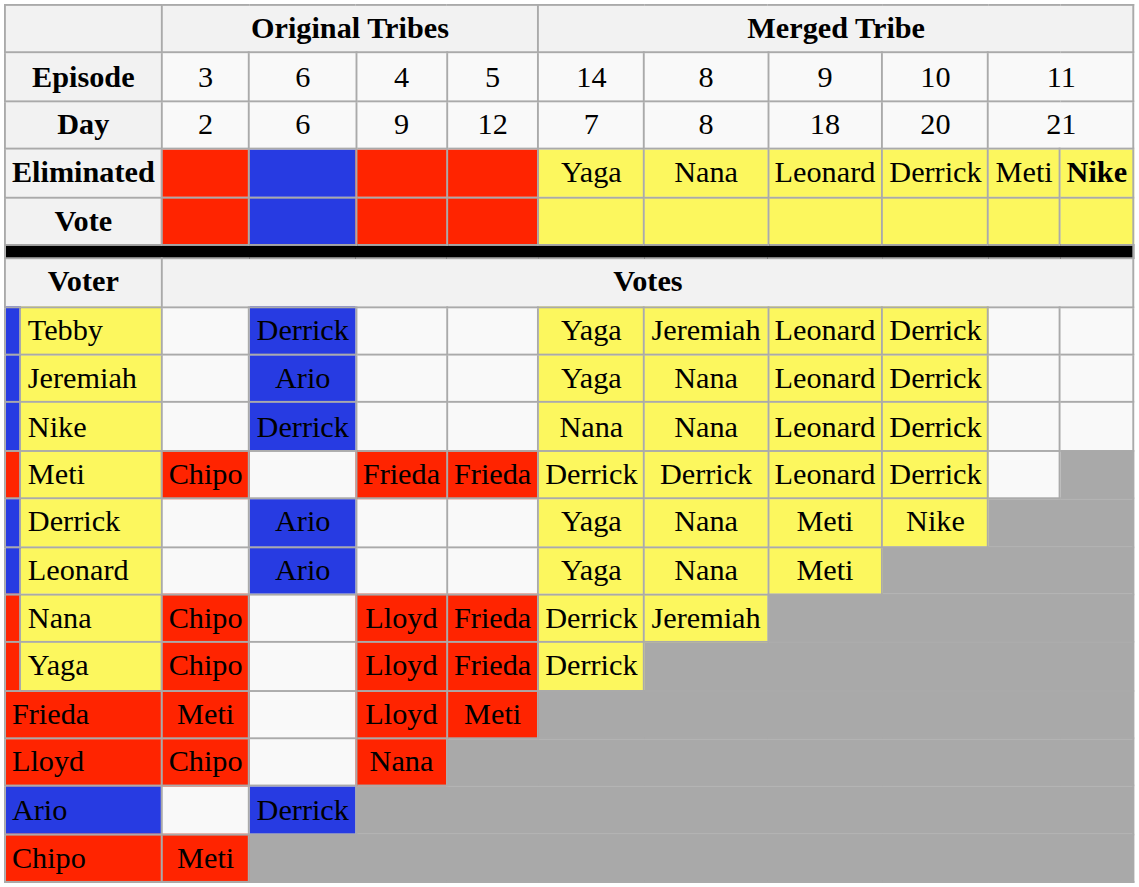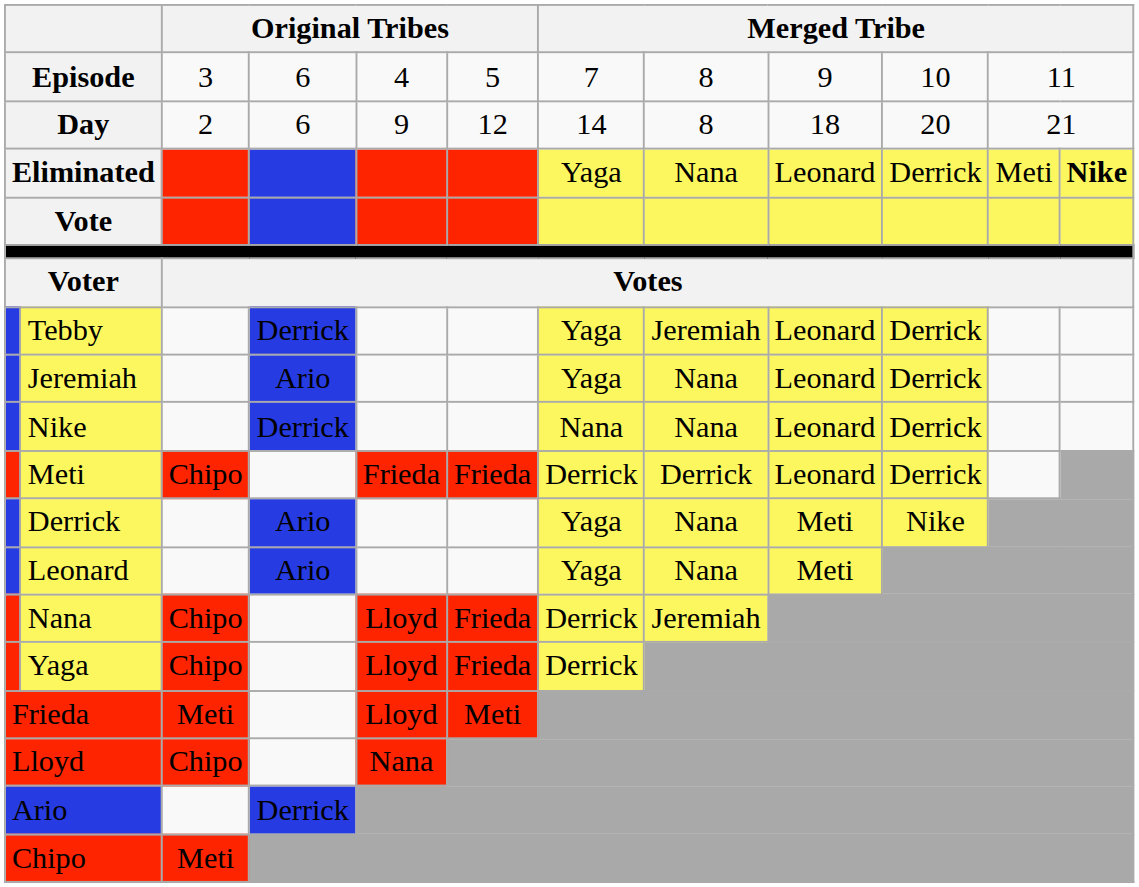Episode | column 7: 14 -> 7
Day | column 7: 7 -> 14
